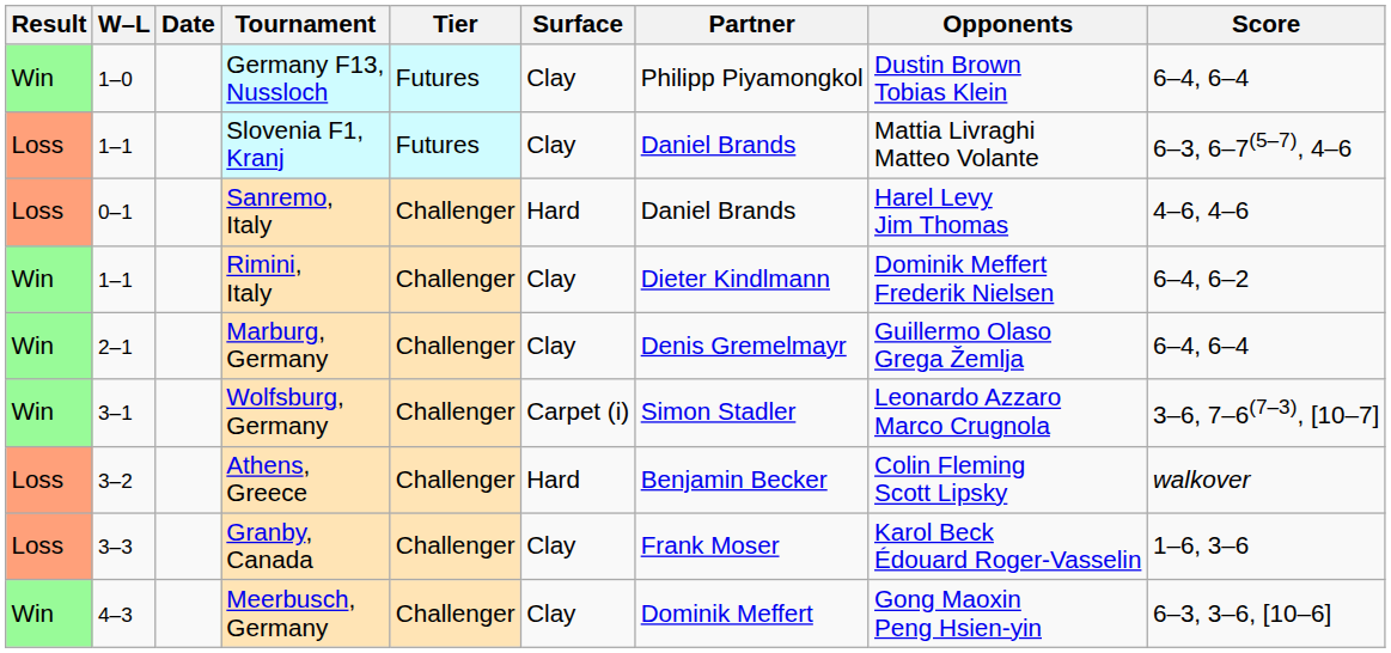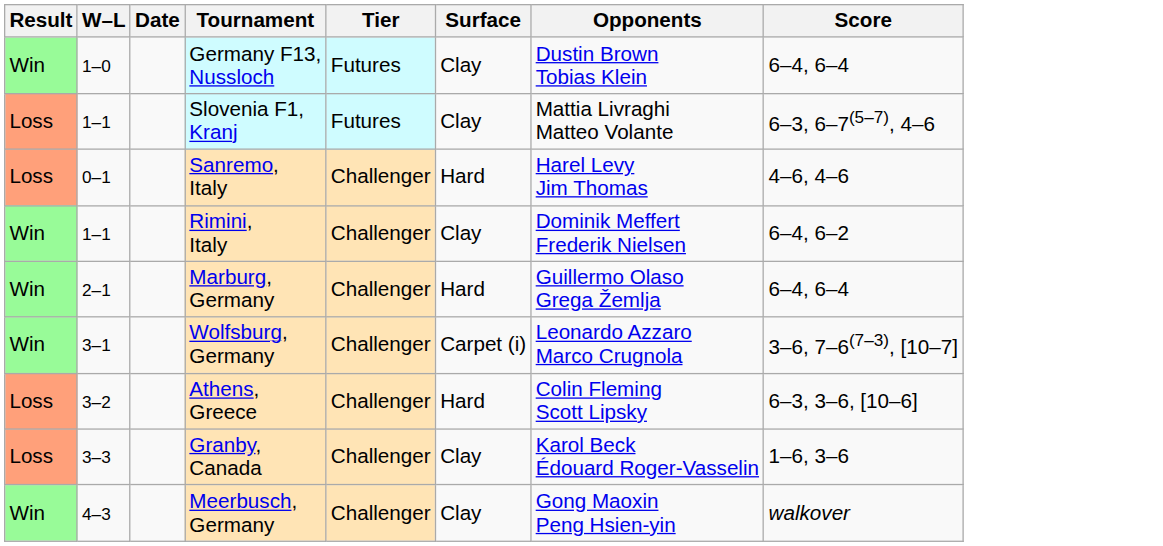- column: Partner | Philipp Piyamongkol | Daniel Brands | Daniel Brands | Dieter Kindlmann | Denis Gremelmayr | Simon Stadler | Benjamin Becker | Frank Moser | Dominik Meffert
Marburg, Germany | Surface: Clay -> Hard
Athens, Greece | Score: walkover -> 6–3, 3–6, [10–6]
Meerbusch, Germany | Score: 6–3, 3–6, [10–6] -> walkover
